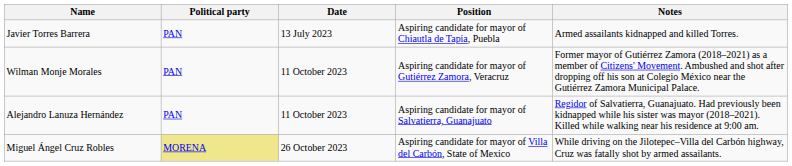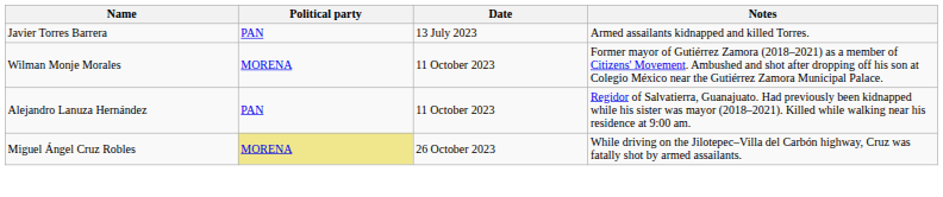- column: Position | Aspiring candidate for mayor of Chiautla de Tapia, Puebla | Aspiring candidate for mayor of Gutiérrez Zamora, Veracruz | Aspiring candidate for mayor of Salvatierra, Guanajuato | Aspiring candidate for mayor of Villa del Carbón, State of Mexico
Wilman Monje Morales | Political party: PAN -> MORENA
